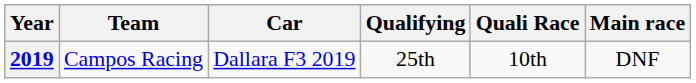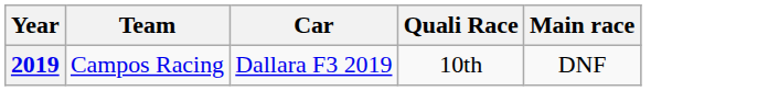- column: Qualifying | 25th
